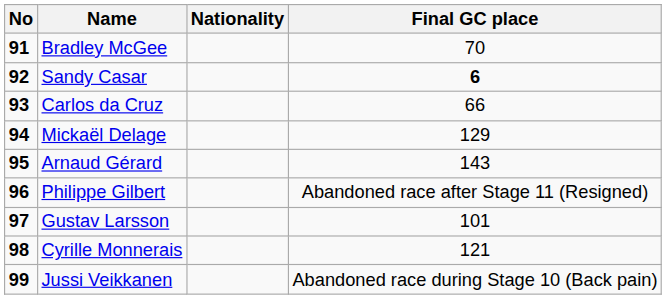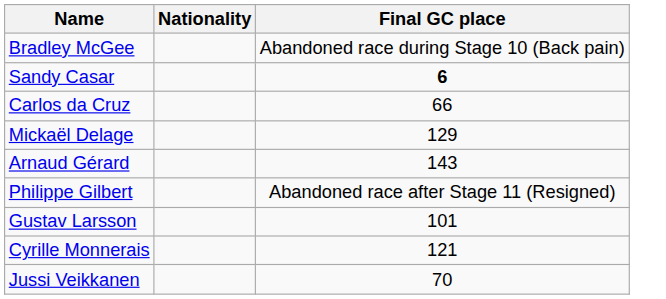- column: No | 91 | 92 | 93 | 94 | 95 | 96 | 97 | 98 | 99
Bradley McGee | Final GC place: 70 -> Abandoned race during Stage 10 (Back pain)
Jussi Veikkanen | Final GC place: Abandoned race during Stage 10 (Back pain) -> 70
